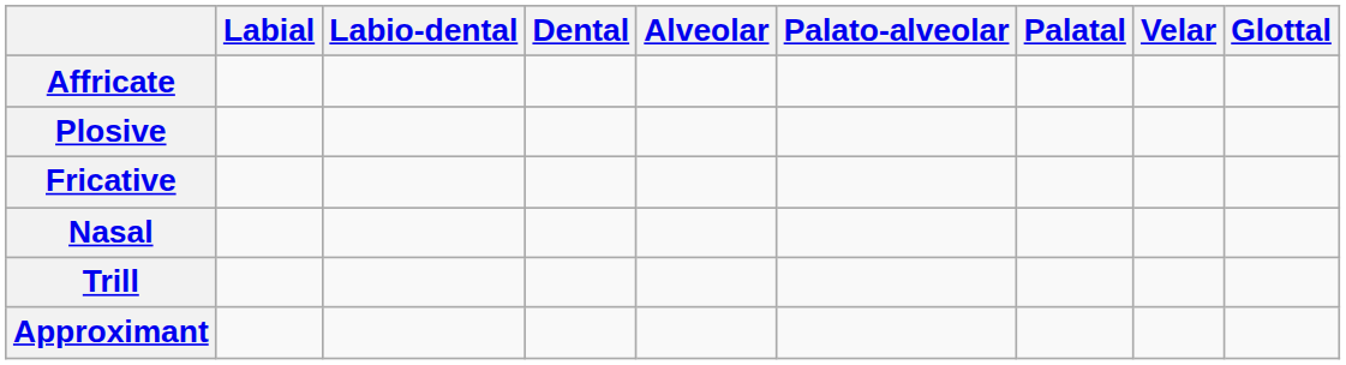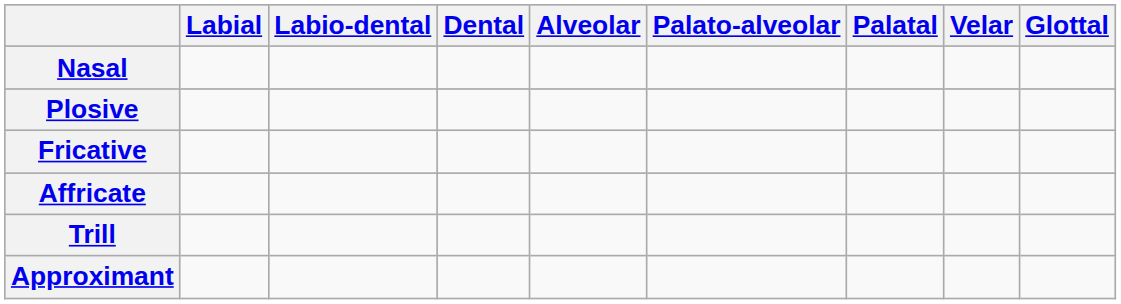rows swapped: Nasal <-> Affricate
